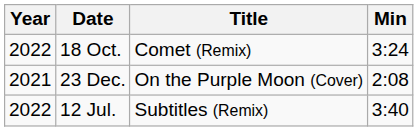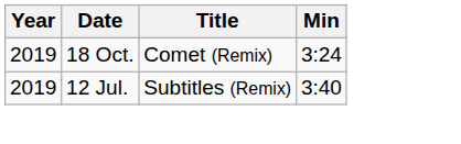18 Oct. | Year: 2022 -> 2019
- row: 2021 | 23 Dec. | On the Purple Moon (Cover) | 2:08
12 Jul. | Year: 2022 -> 2019
